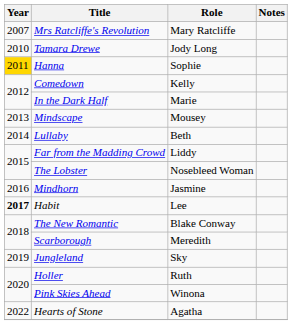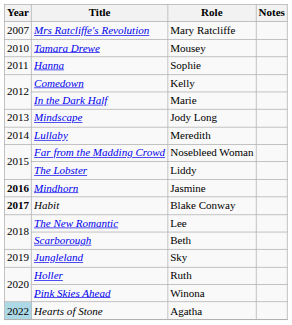Tamara Drewe | Role: Jody Long -> Mousey
Hanna | Year: gold background -> no background
Mindscape | Role: Mousey -> Jody Long
Lullaby | Role: Beth -> Meredith
Far from the Madding Crowd | Role: Liddy -> Nosebleed Woman
The Lobster | Role: Nosebleed Woman -> Liddy
Mindhorn | Year: normal -> bold
Habit | Role: Lee -> Blake Conway
The New Romantic | Role: Blake Conway -> Lee
Scarborough | Role: Meredith -> Beth
Hearts of Stone | Year: no background -> lightblue background
